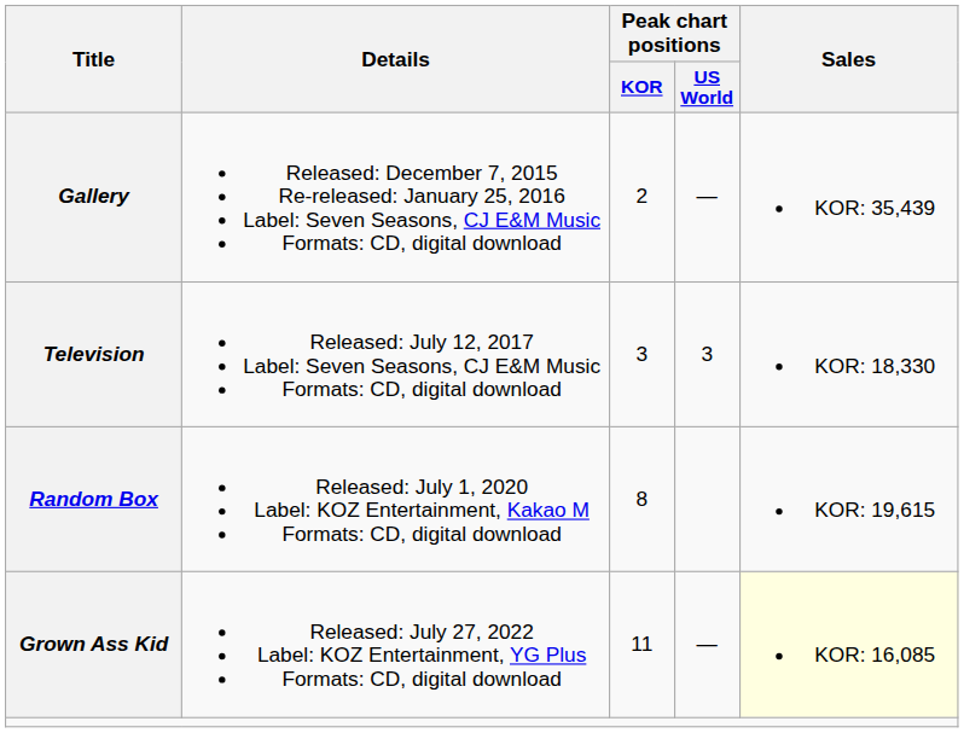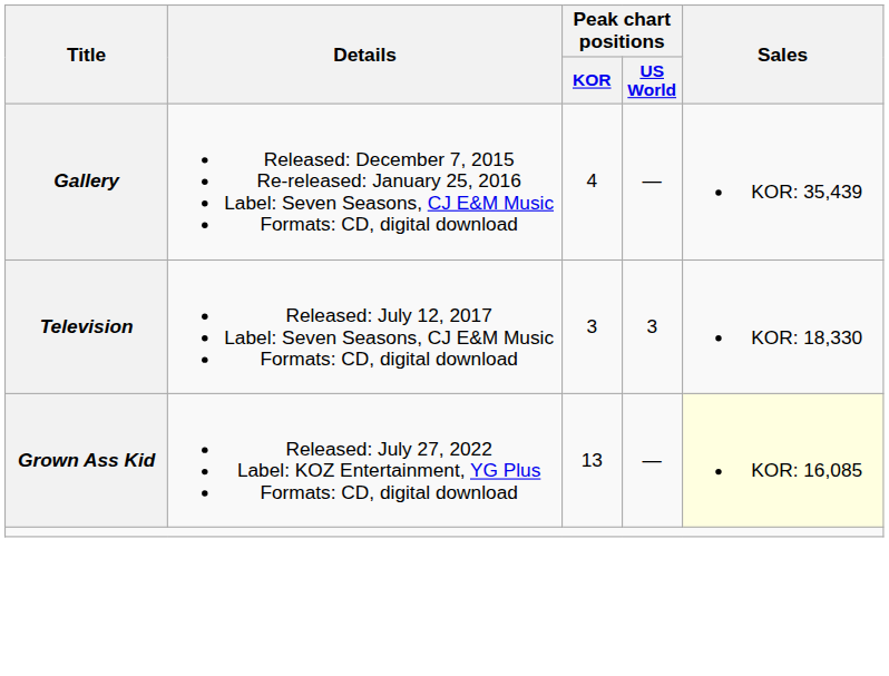Gallery | Peak chart positions / KOR: 2 -> 4
- row: Random Box | Released: July 1, 2020 Label: KOZ Entertainment, Kakao M Formats: CD, digital download | 8 | KOR: 19,615
Grown Ass Kid | Peak chart positions / KOR: 11 -> 13
